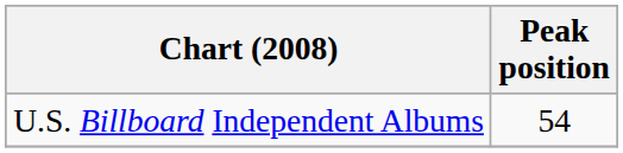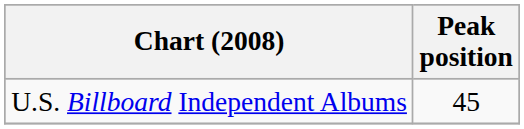U.S. Billboard Independent Albums | Peak position: 54 -> 45
